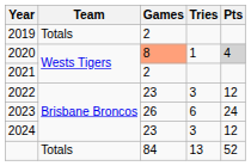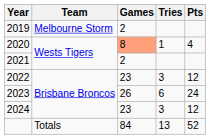2019 | Team: Totals -> Melbourne Storm
2020 | Pts: lightgrey background -> no background
